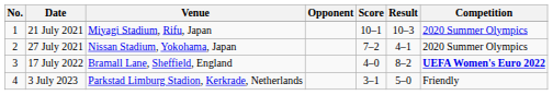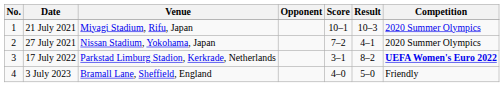17 July 2022 | Venue: Bramall Lane, Sheffield, England -> Parkstad Limburg Stadion, Kerkrade, Netherlands
17 July 2022 | Score: 4–0 -> 3–1
3 July 2023 | Venue: Parkstad Limburg Stadion, Kerkrade, Netherlands -> Bramall Lane, Sheffield, England
3 July 2023 | Score: 3–1 -> 4–0
